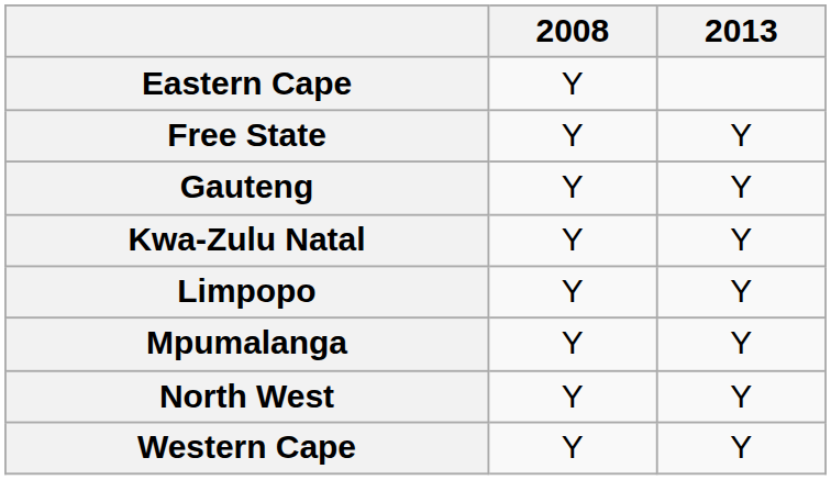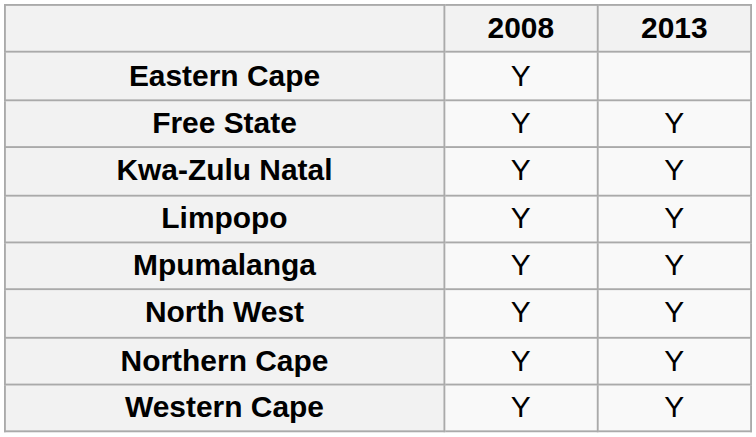- row: Gauteng | Y | Y
+ row: Northern Cape | Y | Y
